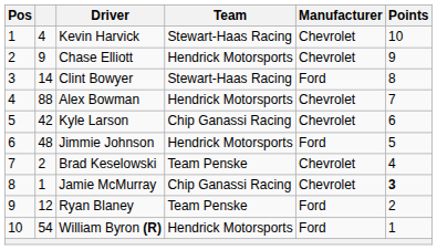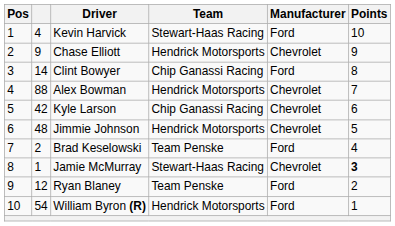Kevin Harvick | Manufacturer: Chevrolet -> Ford
Clint Bowyer | Team: Stewart-Haas Racing -> Chip Ganassi Racing
Jimmie Johnson | Manufacturer: Ford -> Chevrolet
Brad Keselowski | Manufacturer: Chevrolet -> Ford
Jamie McMurray | Team: Chip Ganassi Racing -> Stewart-Haas Racing
